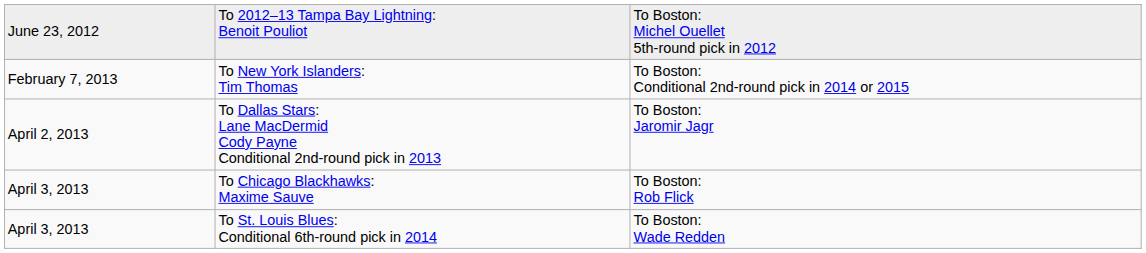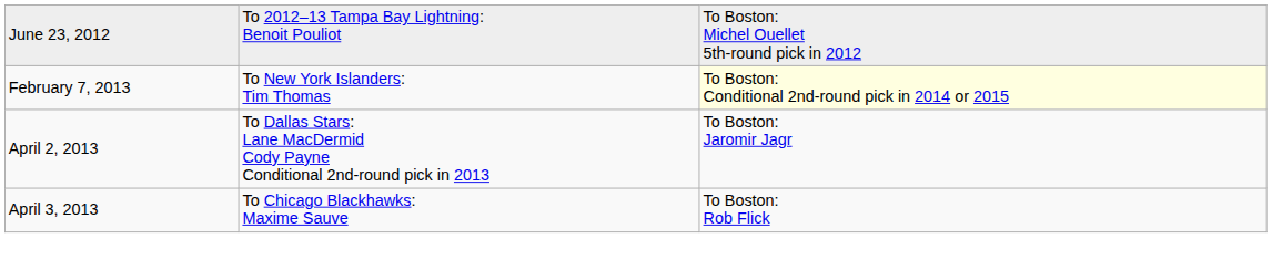To New York Islanders: Tim Thomas | column 3: no background -> lightyellow background
- row: April 3, 2013 | To St. Louis Blues: Conditional 6th-round pick in 2014 | To Boston: Wade Redden
